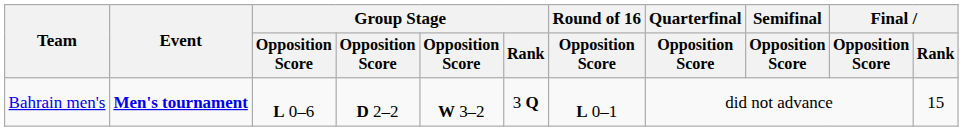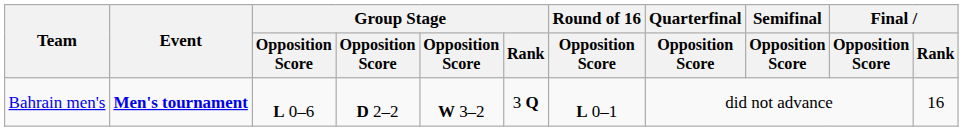Bahrain men's | Final / Rank: 15 -> 16
